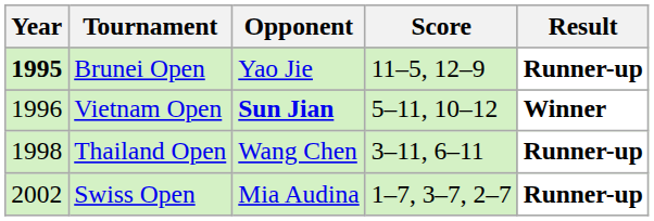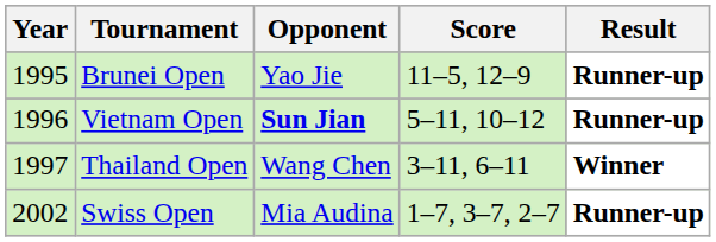Brunei Open | Year: bold -> normal
Vietnam Open | Result: Winner -> Runner-up
Thailand Open | Year: 1998 -> 1997
Thailand Open | Result: Runner-up -> Winner
